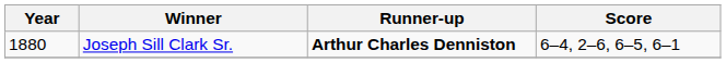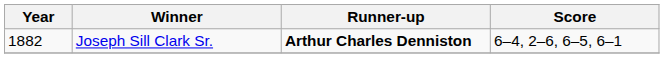Joseph Sill Clark Sr. | Year: 1880 -> 1882
